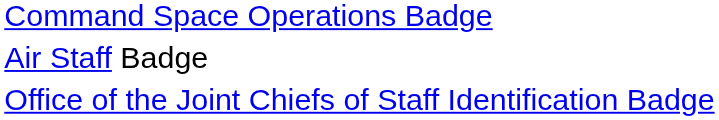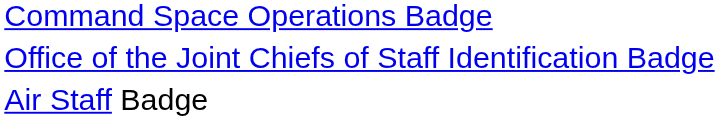rows swapped: Office of the Joint Chiefs of Staff Identification Badge <-> Air Staff Badge
